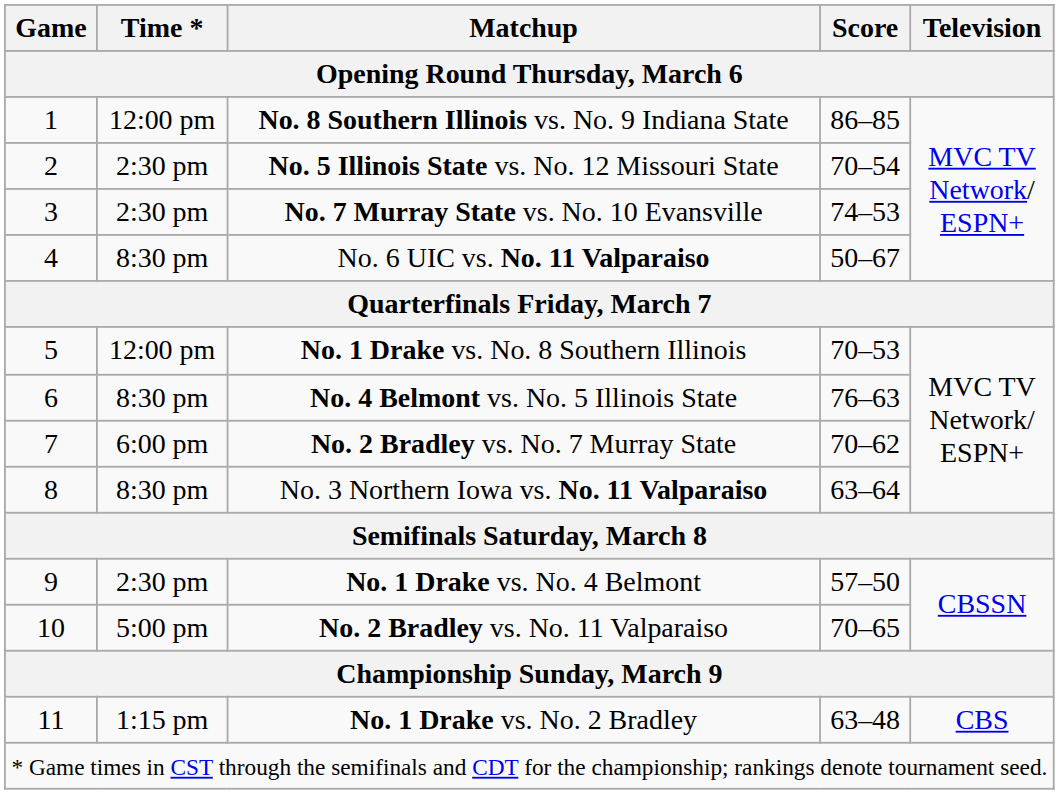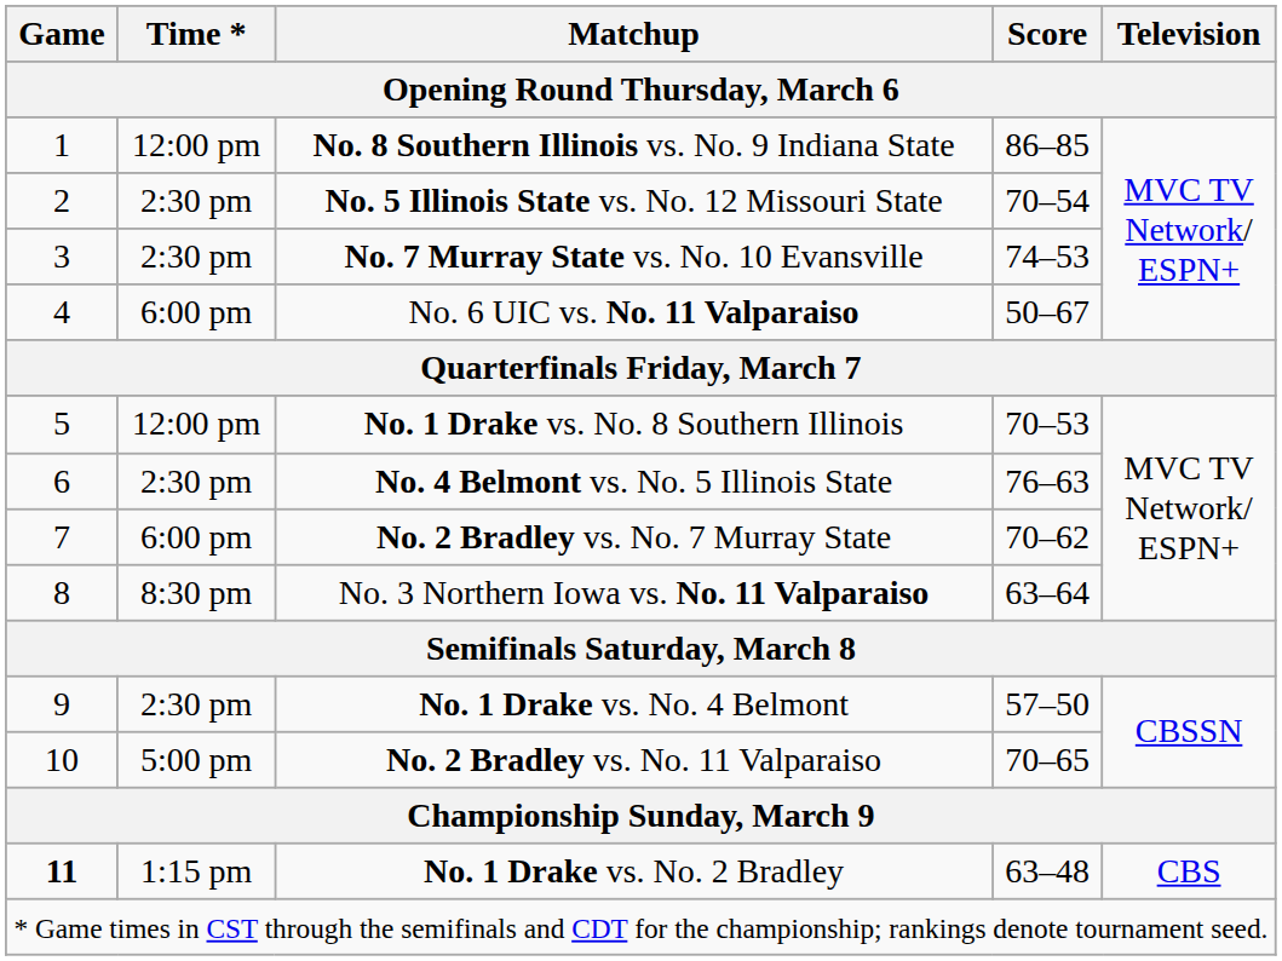No. 6 UIC vs. No. 11 Valparaiso | Time *: 8:30 pm -> 6:00 pm
No. 4 Belmont vs. No. 5 Illinois State | Time *: 8:30 pm -> 2:30 pm
No. 1 Drake vs. No. 2 Bradley | Game: normal -> bold
